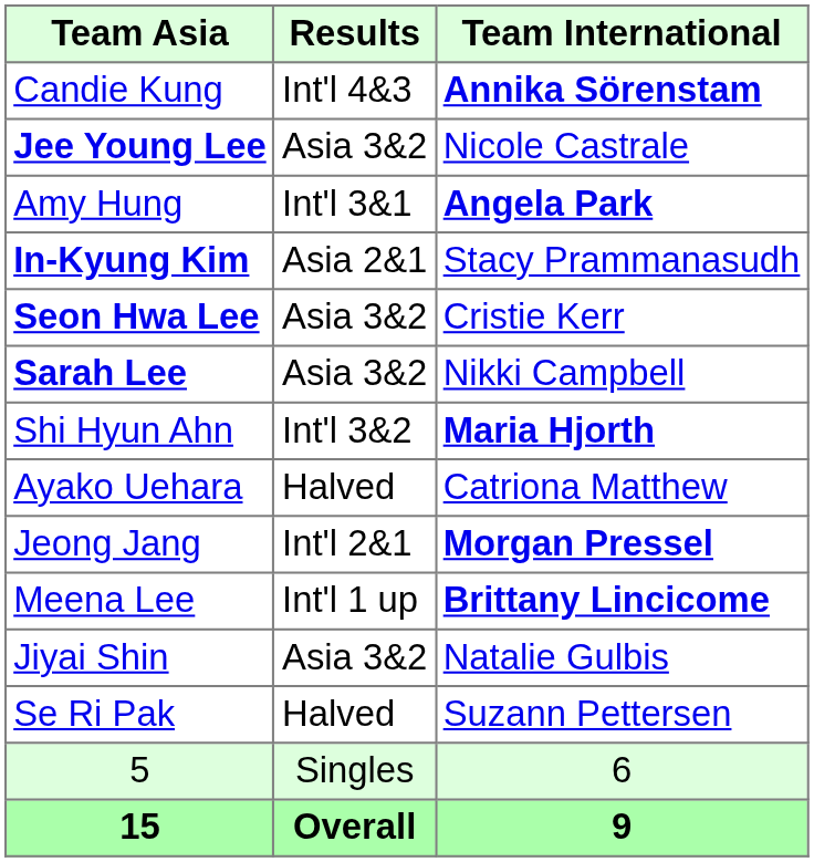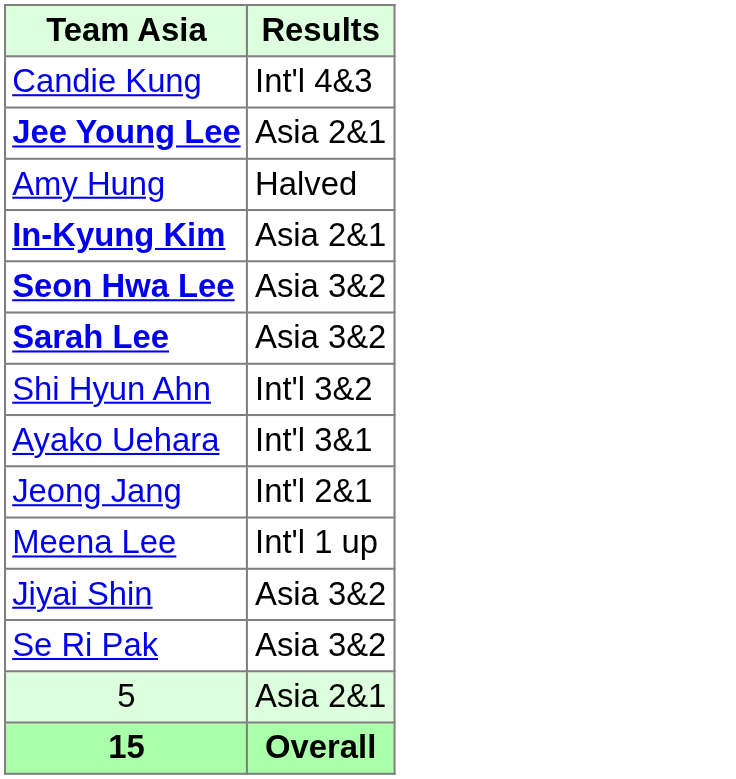- column: Team International | Annika Sörenstam | Nicole Castrale | Angela Park | Stacy Prammanasudh | Cristie Kerr | Nikki Campbell | Maria Hjorth | Catriona Matthew | Morgan Pressel | Brittany Lincicome | Natalie Gulbis | Suzann Pettersen | 6 | 9
Jee Young Lee | Results: Asia 3&2 -> Asia 2&1
Amy Hung | Results: Int'l 3&1 -> Halved
Ayako Uehara | Results: Halved -> Int'l 3&1
Se Ri Pak | Results: Halved -> Asia 3&2
5 | Results: Singles -> Asia 2&1
